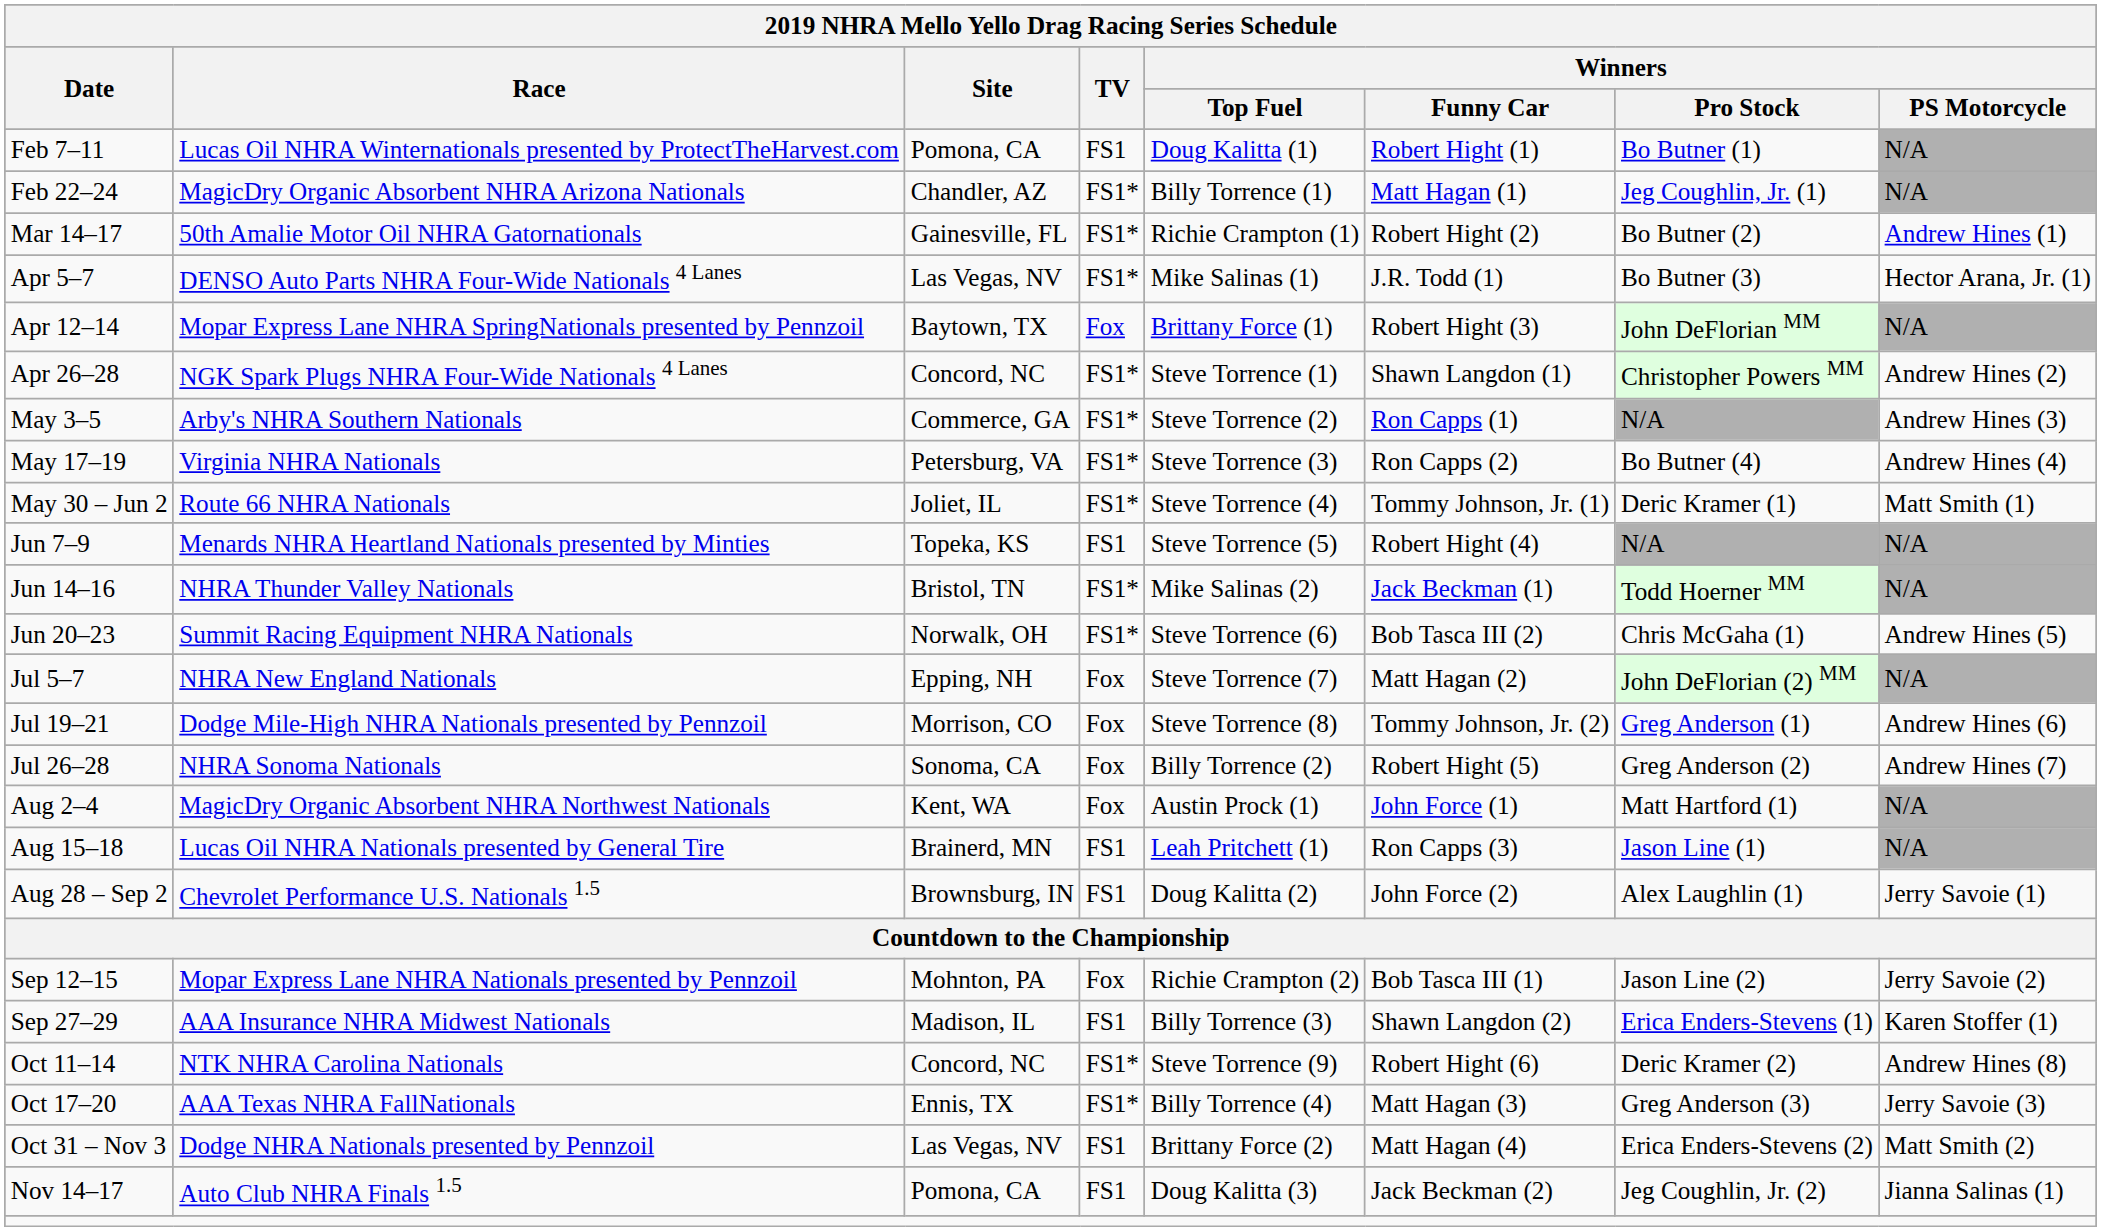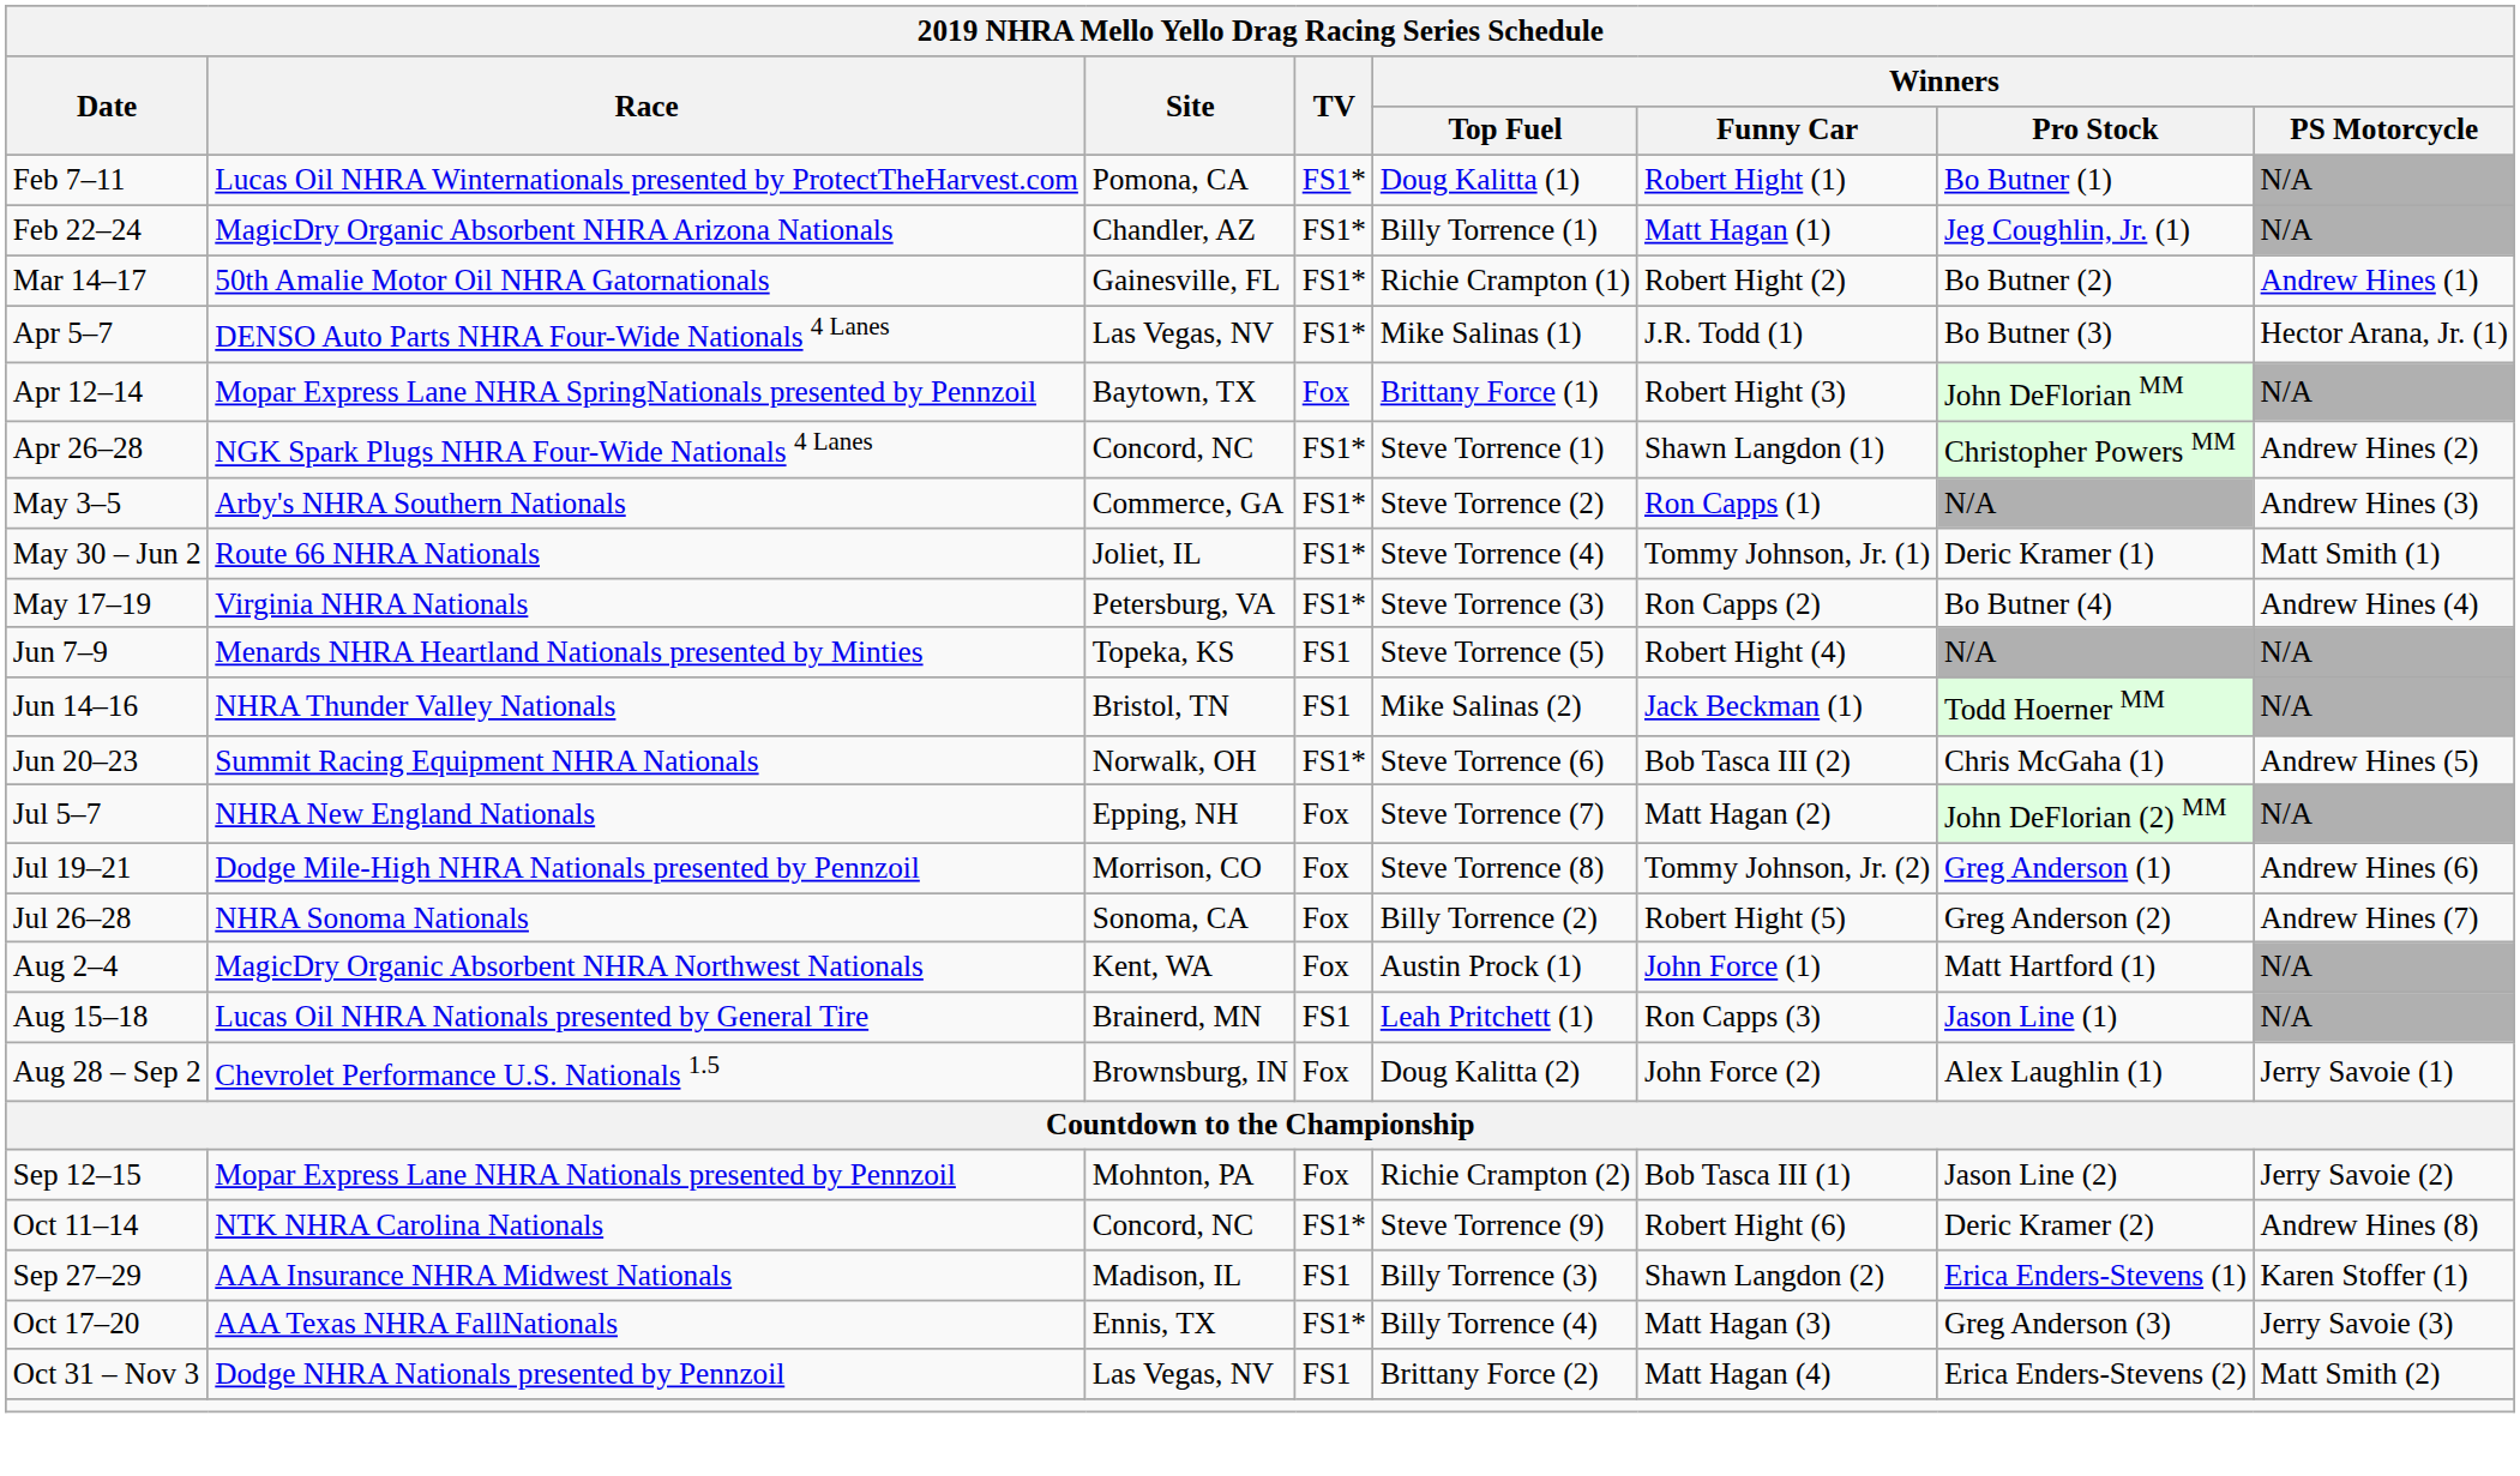Feb 7–11 | TV: FS1 -> FS1*
rows swapped: May 17–19 <-> May 30 – Jun 2
Jun 14–16 | TV: FS1* -> FS1
Aug 28 – Sep 2 | TV: FS1 -> Fox
rows swapped: Sep 27–29 <-> Oct 11–14
- row: Nov 14–17 | Auto Club NHRA Finals 1.5 | Pomona, CA | FS1 | Doug Kalitta (3) | Jack Beckman (2) | Jeg Coughlin, Jr. (2) | Jianna Salinas (1)
